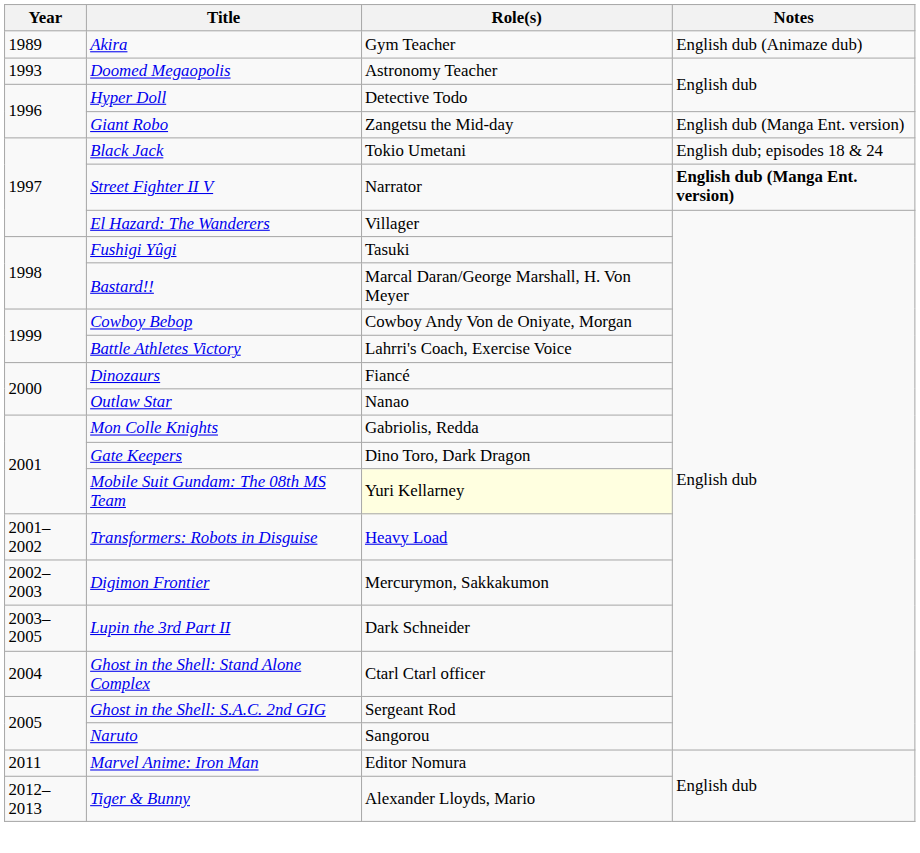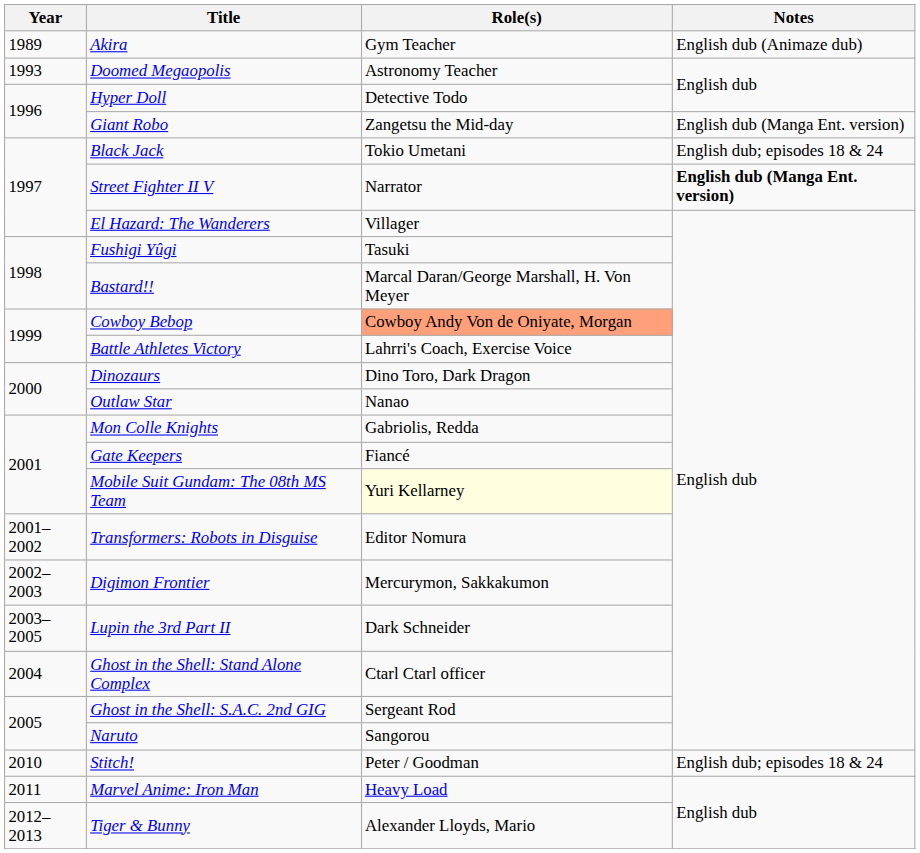Cowboy Bebop | Role(s): no background -> lightsalmon background
Dinozaurs | Role(s): Fiancé -> Dino Toro, Dark Dragon
Gate Keepers | Role(s): Dino Toro, Dark Dragon -> Fiancé
Transformers: Robots in Disguise | Role(s): Heavy Load -> Editor Nomura
+ row: 2010 | Stitch! | Peter / Goodman | English dub; episodes 18 & 24
Marvel Anime: Iron Man | Role(s): Editor Nomura -> Heavy Load
